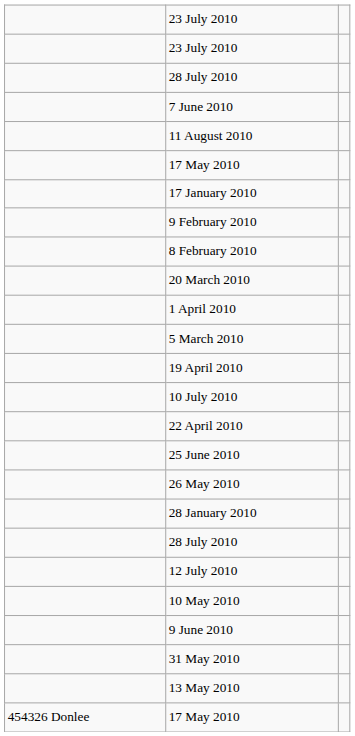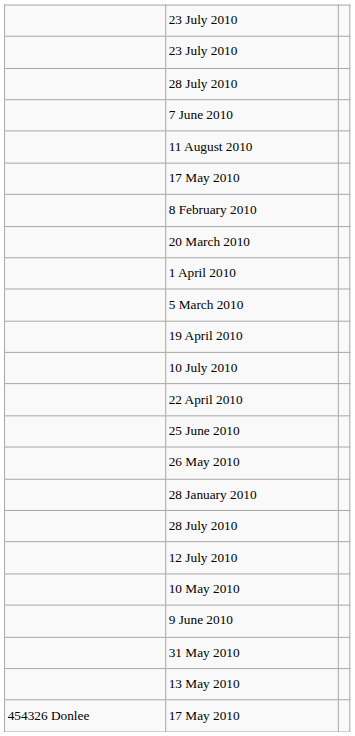- row: 17 January 2010
- row: 9 February 2010
